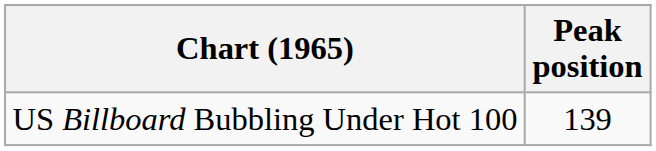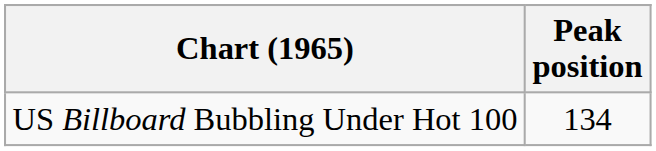US Billboard Bubbling Under Hot 100 | Peak position: 139 -> 134
